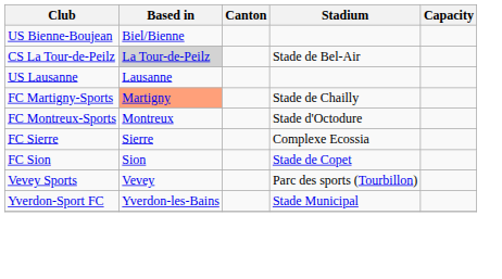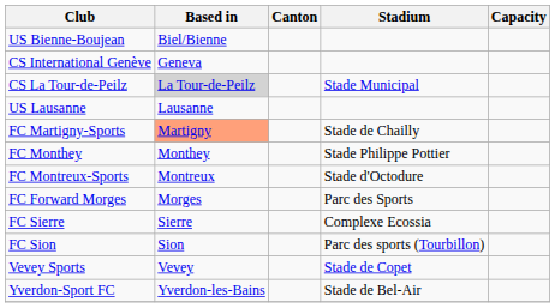+ row: CS International Genève | Geneva
CS La Tour-de-Peilz | Stadium: Stade de Bel-Air -> Stade Municipal
+ row: FC Monthey | Monthey | Stade Philippe Pottier
+ row: FC Forward Morges | Morges | Parc des Sports
FC Sion | Stadium: Stade de Copet -> Parc des sports (Tourbillon)
Vevey Sports | Stadium: Parc des sports (Tourbillon) -> Stade de Copet
Yverdon-Sport FC | Stadium: Stade Municipal -> Stade de Bel-Air
